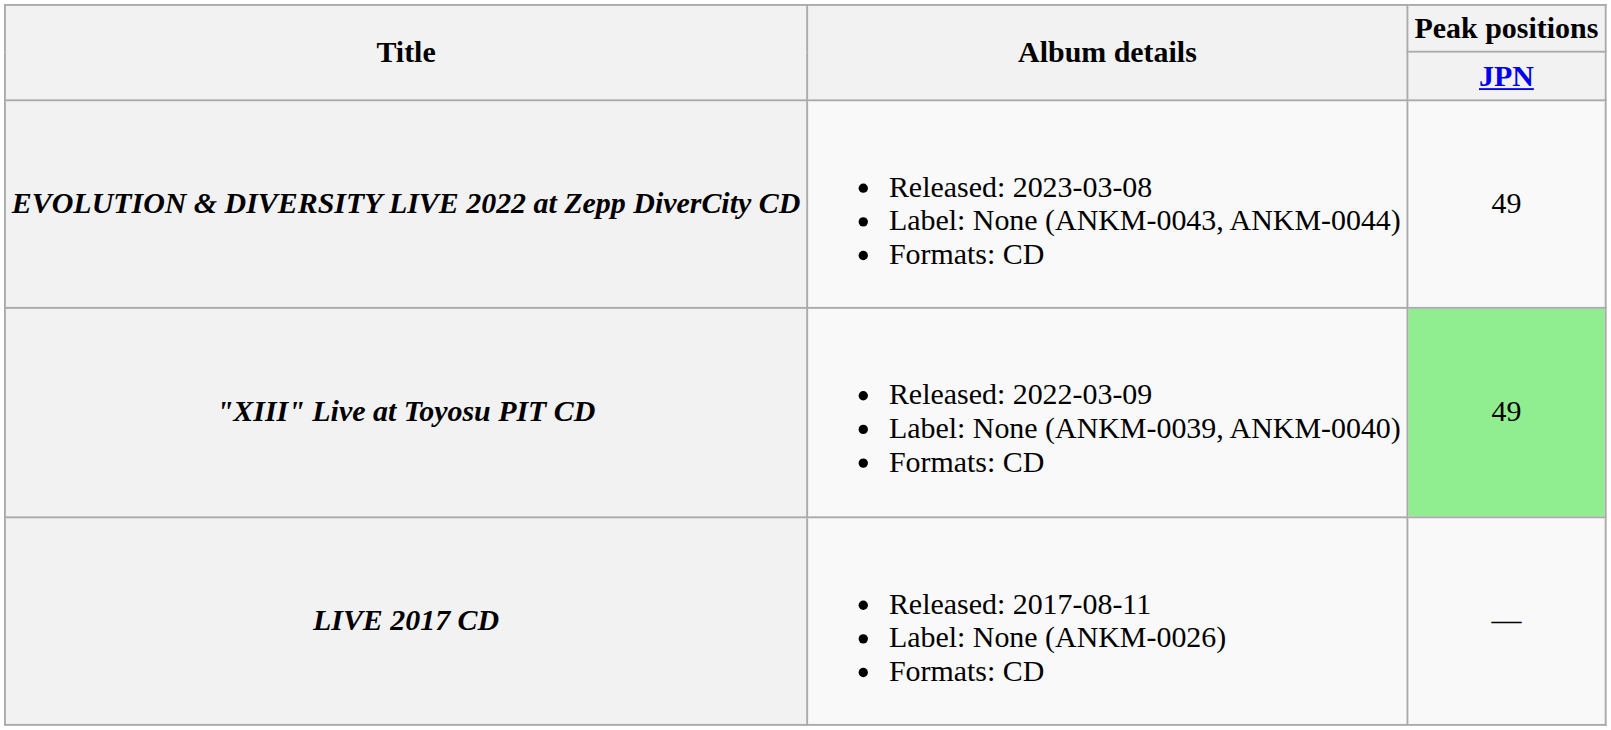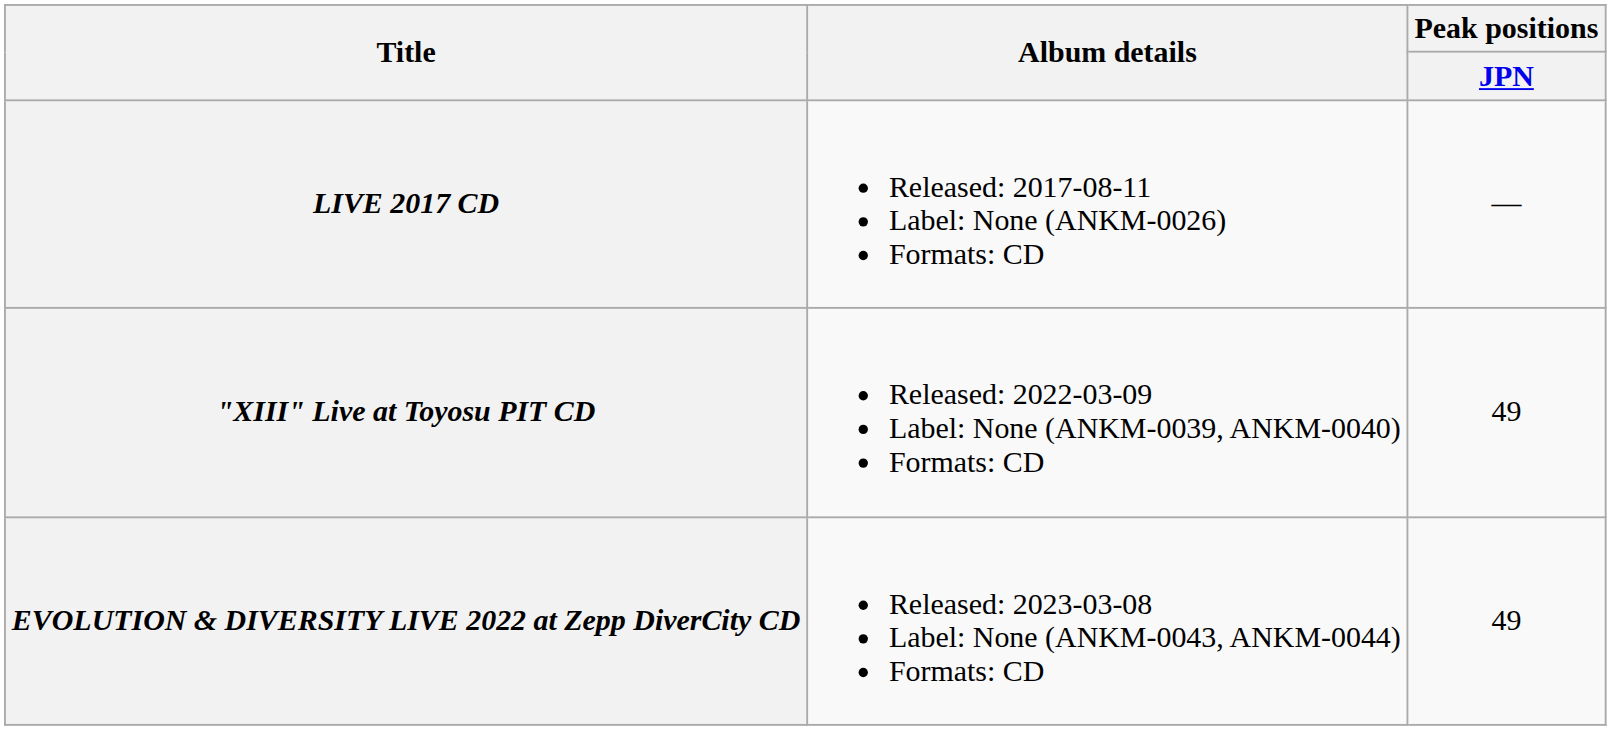rows swapped: LIVE 2017 CD <-> EVOLUTION & DIVERSITY LIVE 2022 at Zepp DiverCity CD
"XIII" Live at Toyosu PIT CD | Peak positions / JPN: lightgreen background -> no background
